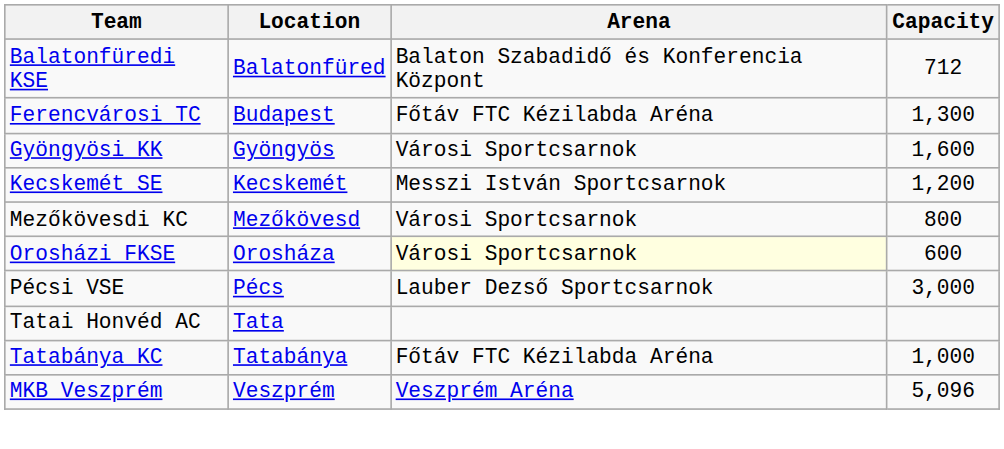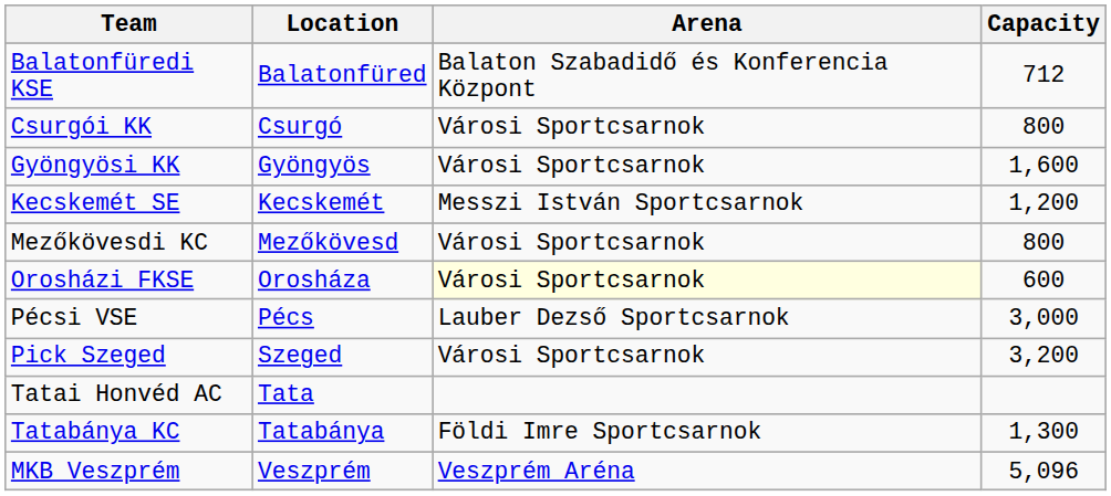+ row: Csurgói KK | Csurgó | Városi Sportcsarnok | 800
- row: Ferencvárosi TC | Budapest | Főtáv FTC Kézilabda Aréna | 1,300
+ row: Pick Szeged | Szeged | Városi Sportcsarnok | 3,200
Tatabánya KC | Arena: Főtáv FTC Kézilabda Aréna -> Földi Imre Sportcsarnok
Tatabánya KC | Capacity: 1,000 -> 1,300
